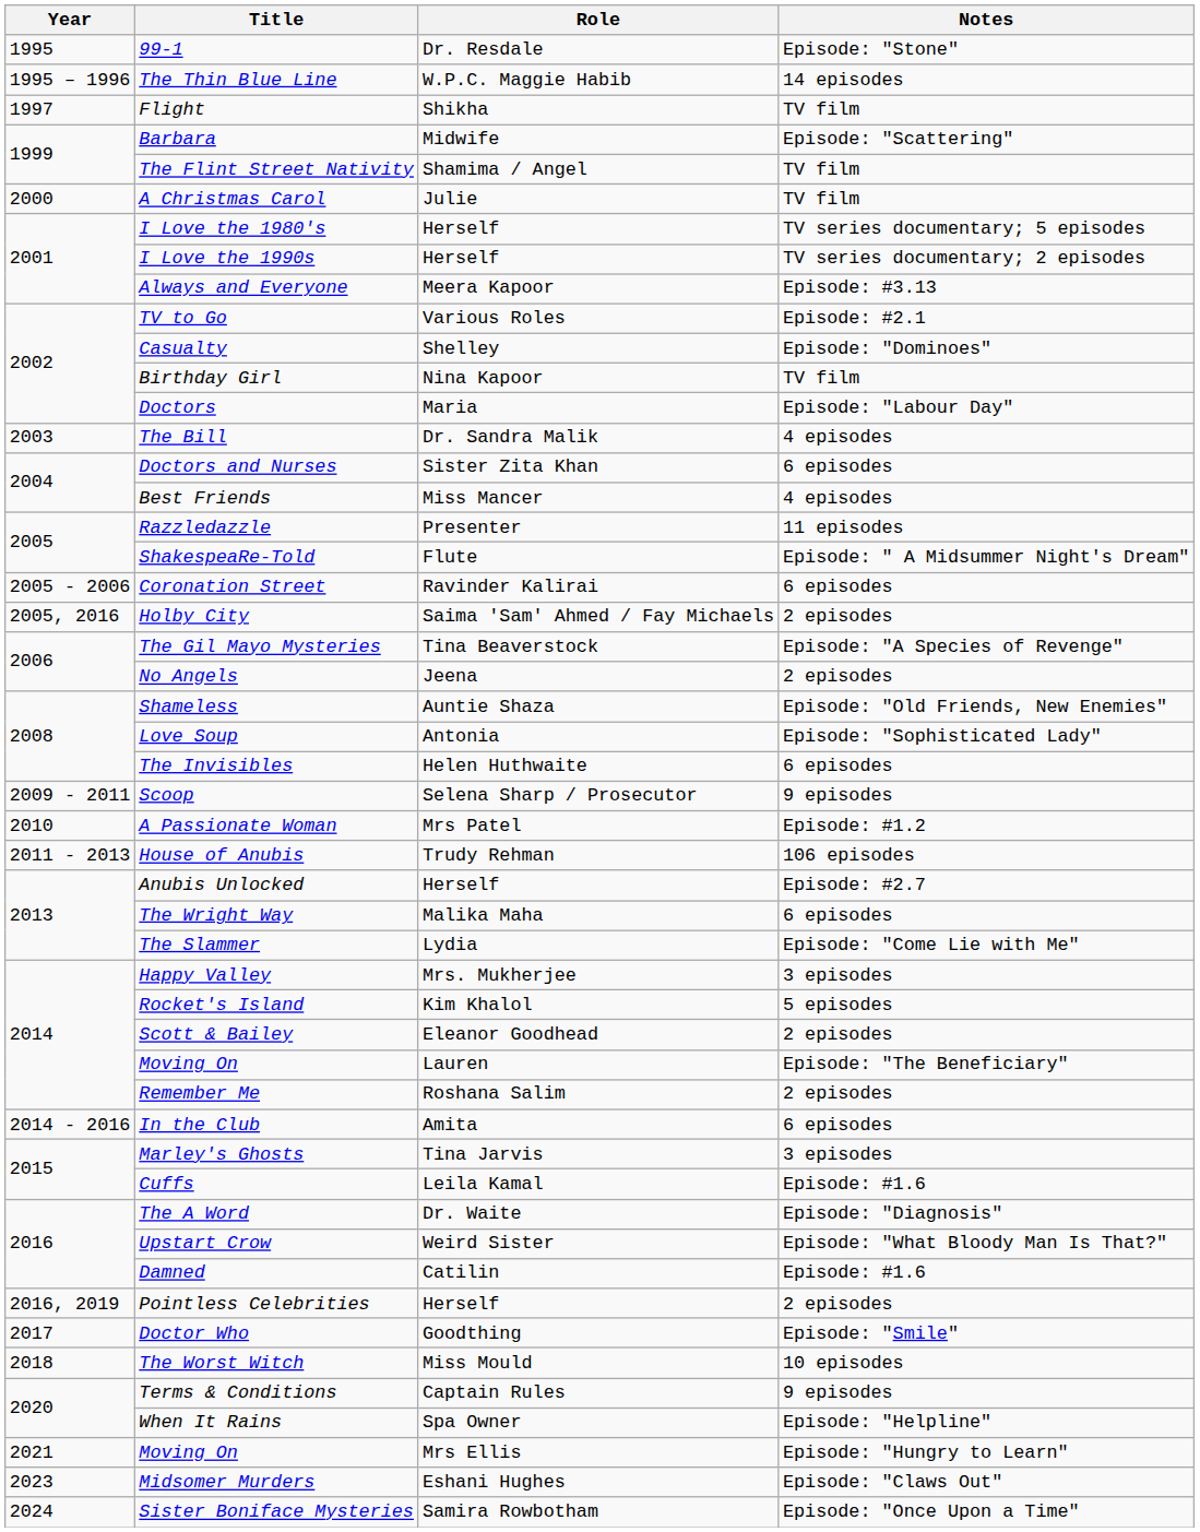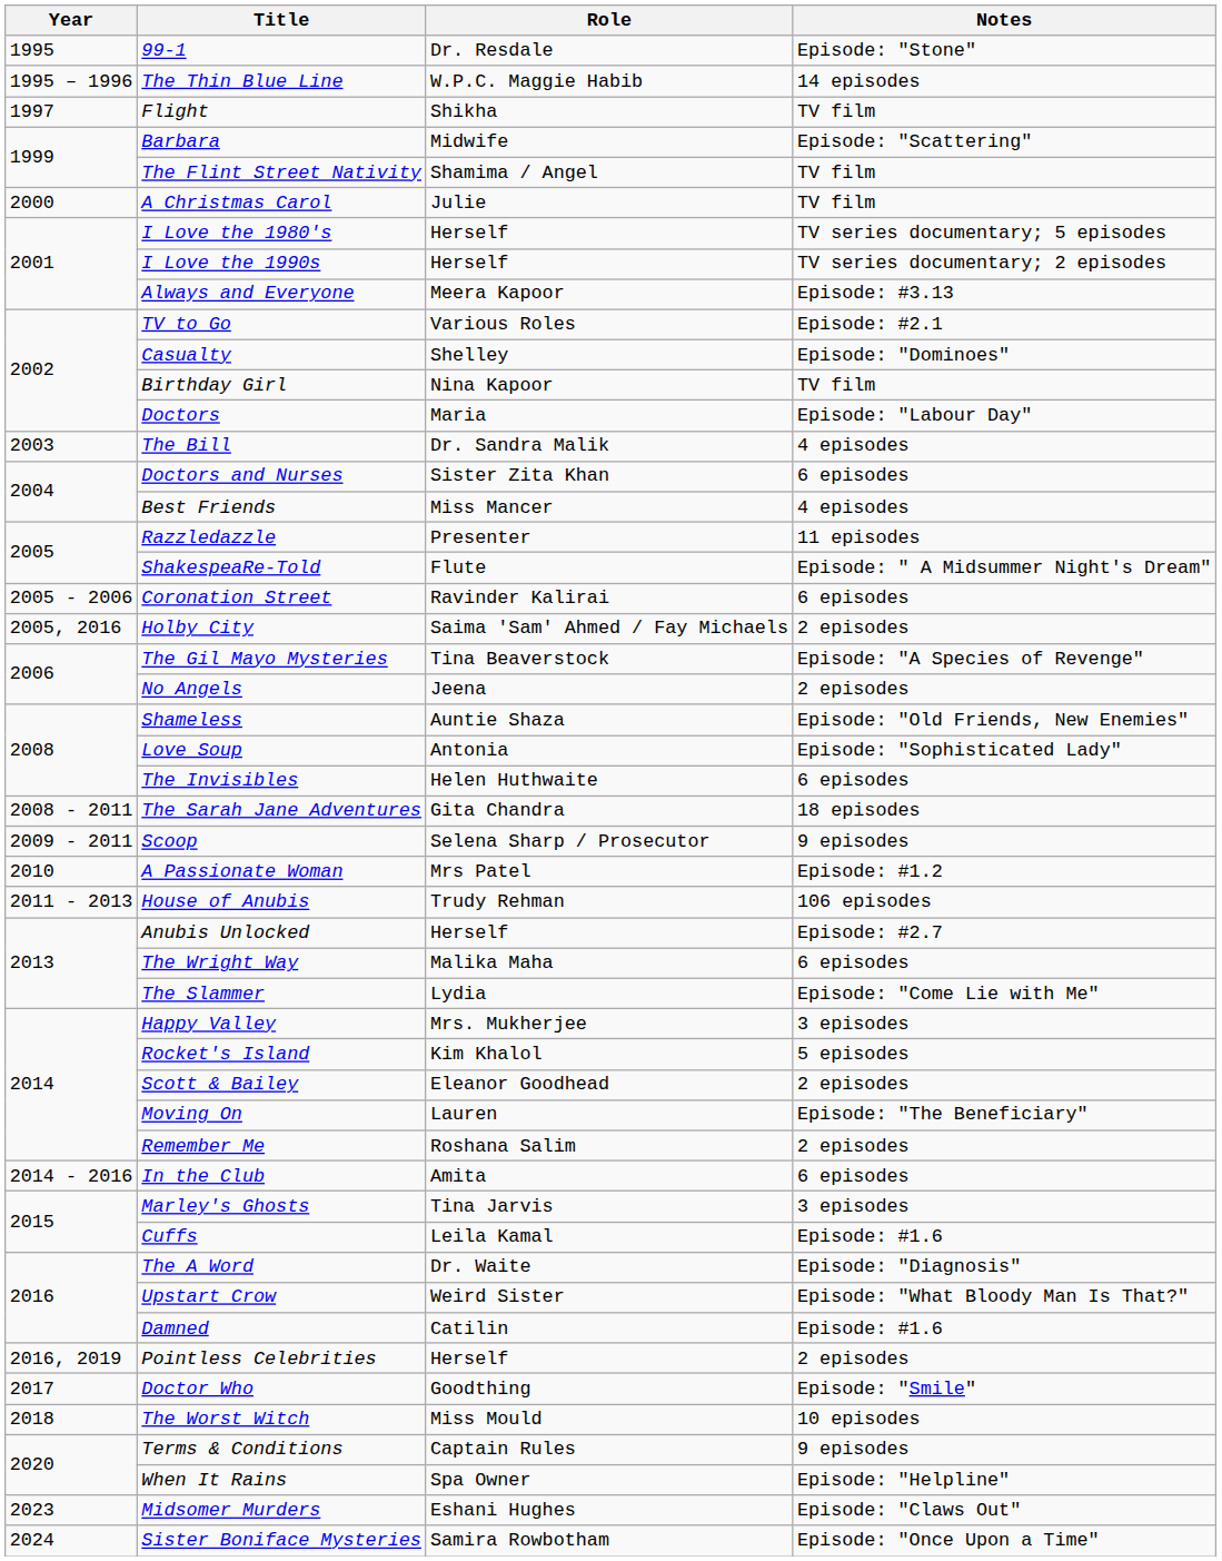+ row: 2008 - 2011 | The Sarah Jane Adventures | Gita Chandra | 18 episodes
- row: 2021 | Moving On | Mrs Ellis | Episode: "Hungry to Learn"
